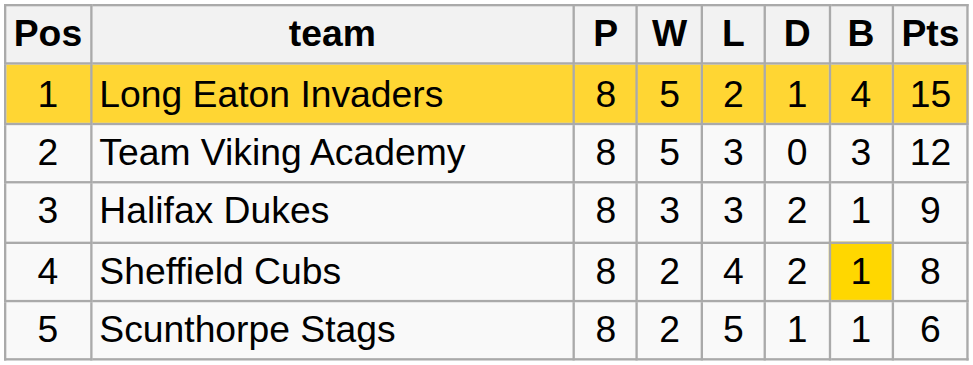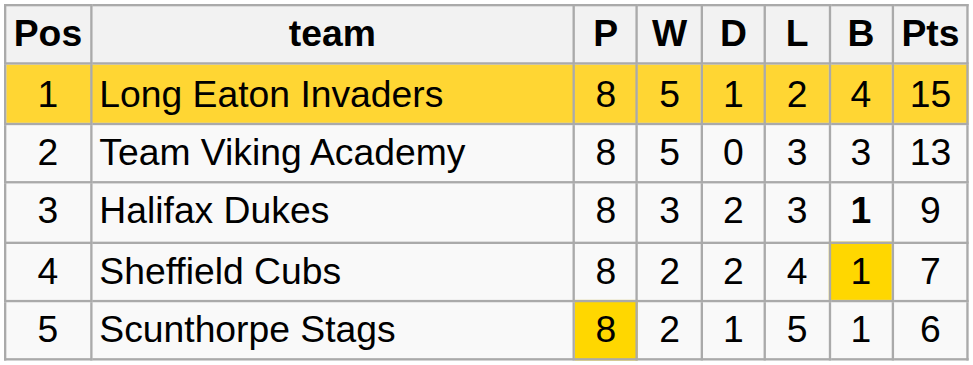columns swapped: D <-> L
Team Viking Academy | Pts: 12 -> 13
Halifax Dukes | B: normal -> bold
Sheffield Cubs | Pts: 8 -> 7
Scunthorpe Stags | P: no background -> gold background
